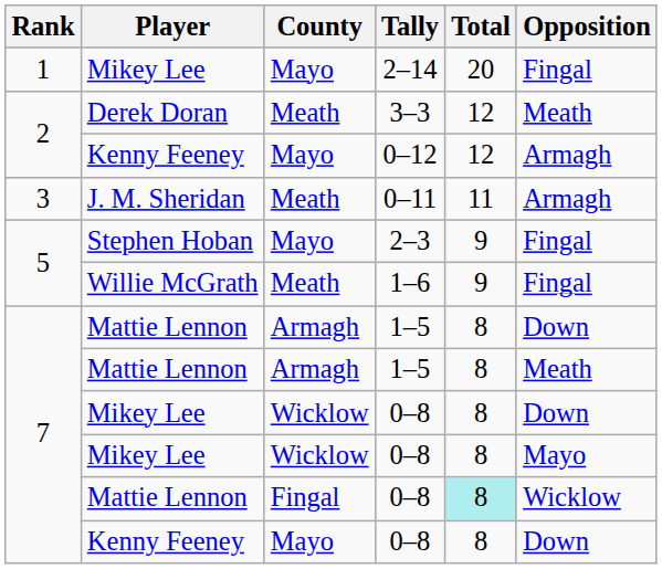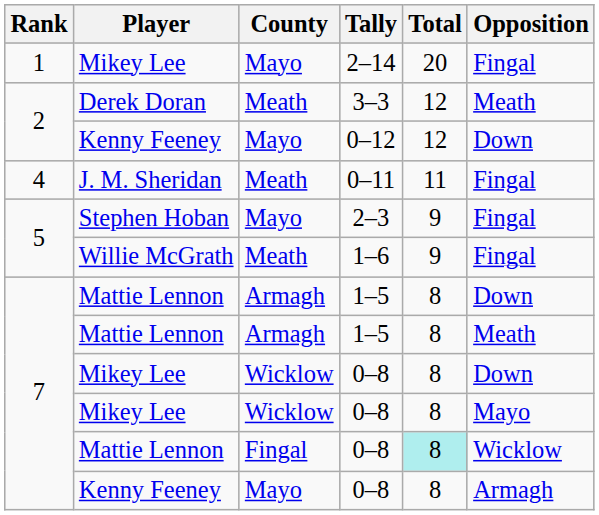0–12 | Opposition: Armagh -> Down
0–11 | Rank: 3 -> 4
0–11 | Opposition: Armagh -> Fingal
Kenny Feeney / 0–8 | Opposition: Down -> Armagh
